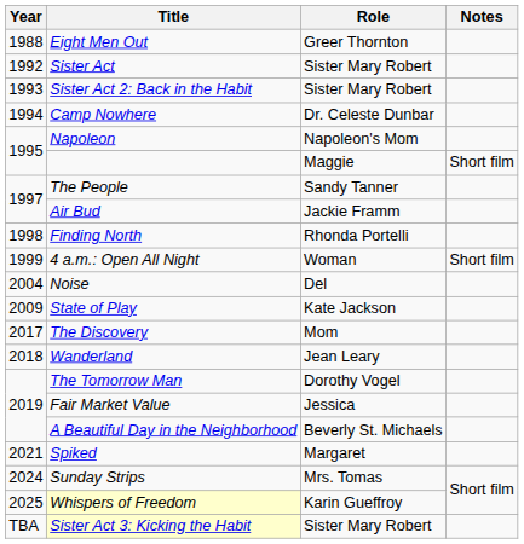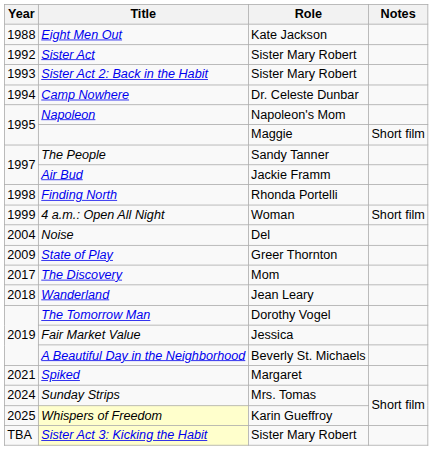Eight Men Out | Role: Greer Thornton -> Kate Jackson
State of Play | Role: Kate Jackson -> Greer Thornton
